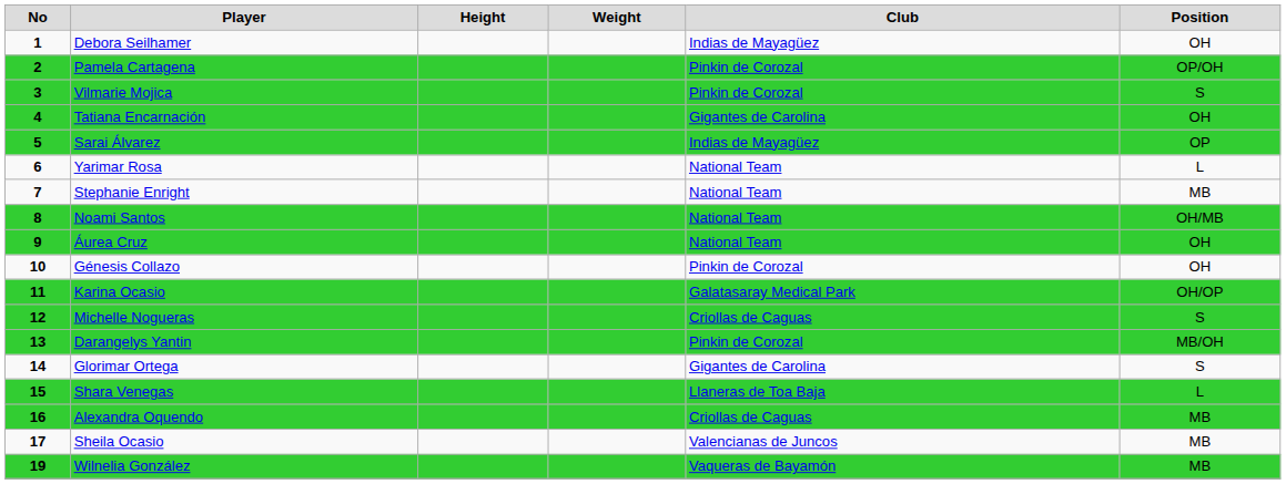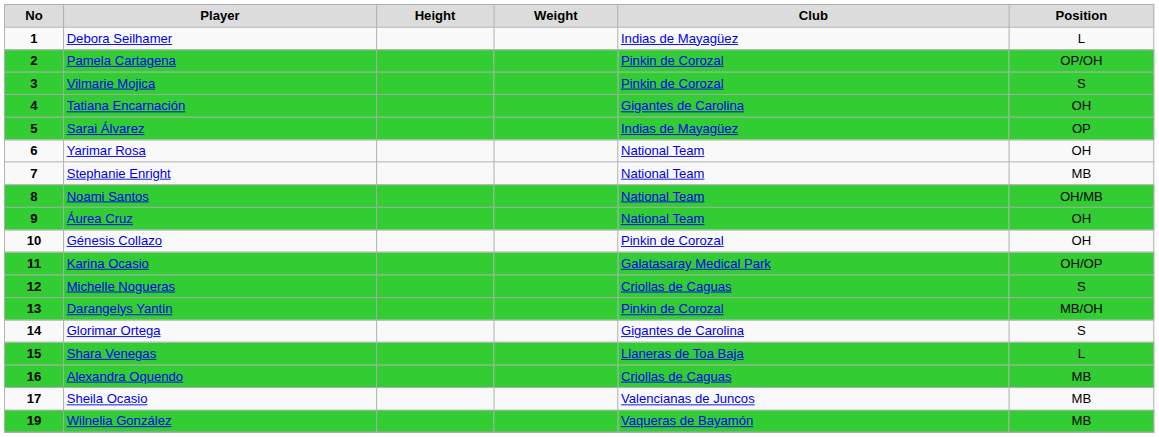Debora Seilhamer | Position: OH -> L
Yarimar Rosa | Position: L -> OH
